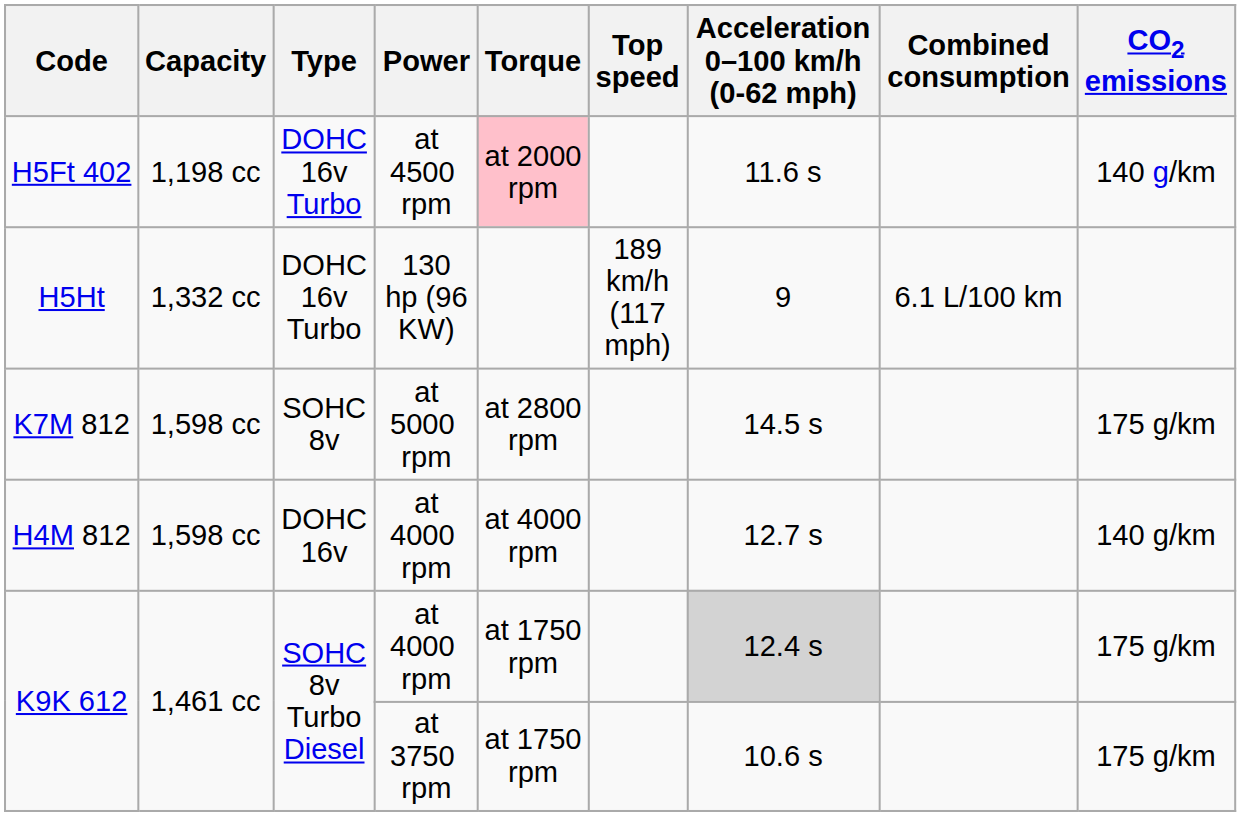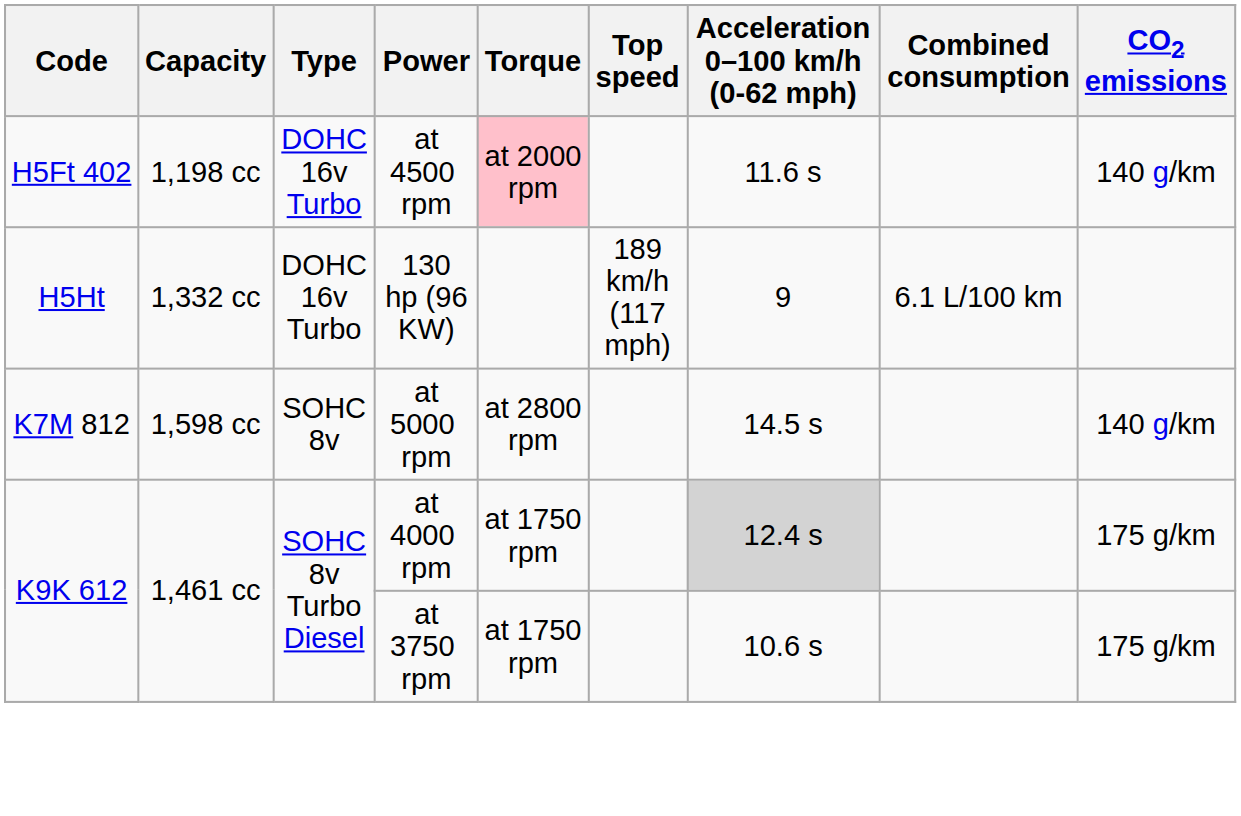K7M 812 | CO2 emissions: 175 g/km -> 140 g/km
- row: H4M 812 | 1,598 cc | DOHC 16v | at 4000 rpm | at 4000 rpm | 12.7 s | 140 g/km
